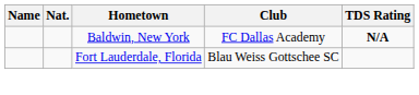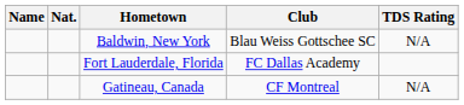Baldwin, New York | Club: FC Dallas Academy -> Blau Weiss Gottschee SC
Baldwin, New York | TDS Rating: bold -> normal
Fort Lauderdale, Florida | Club: Blau Weiss Gottschee SC -> FC Dallas Academy
+ row: Gatineau, Canada | CF Montreal | N/A
